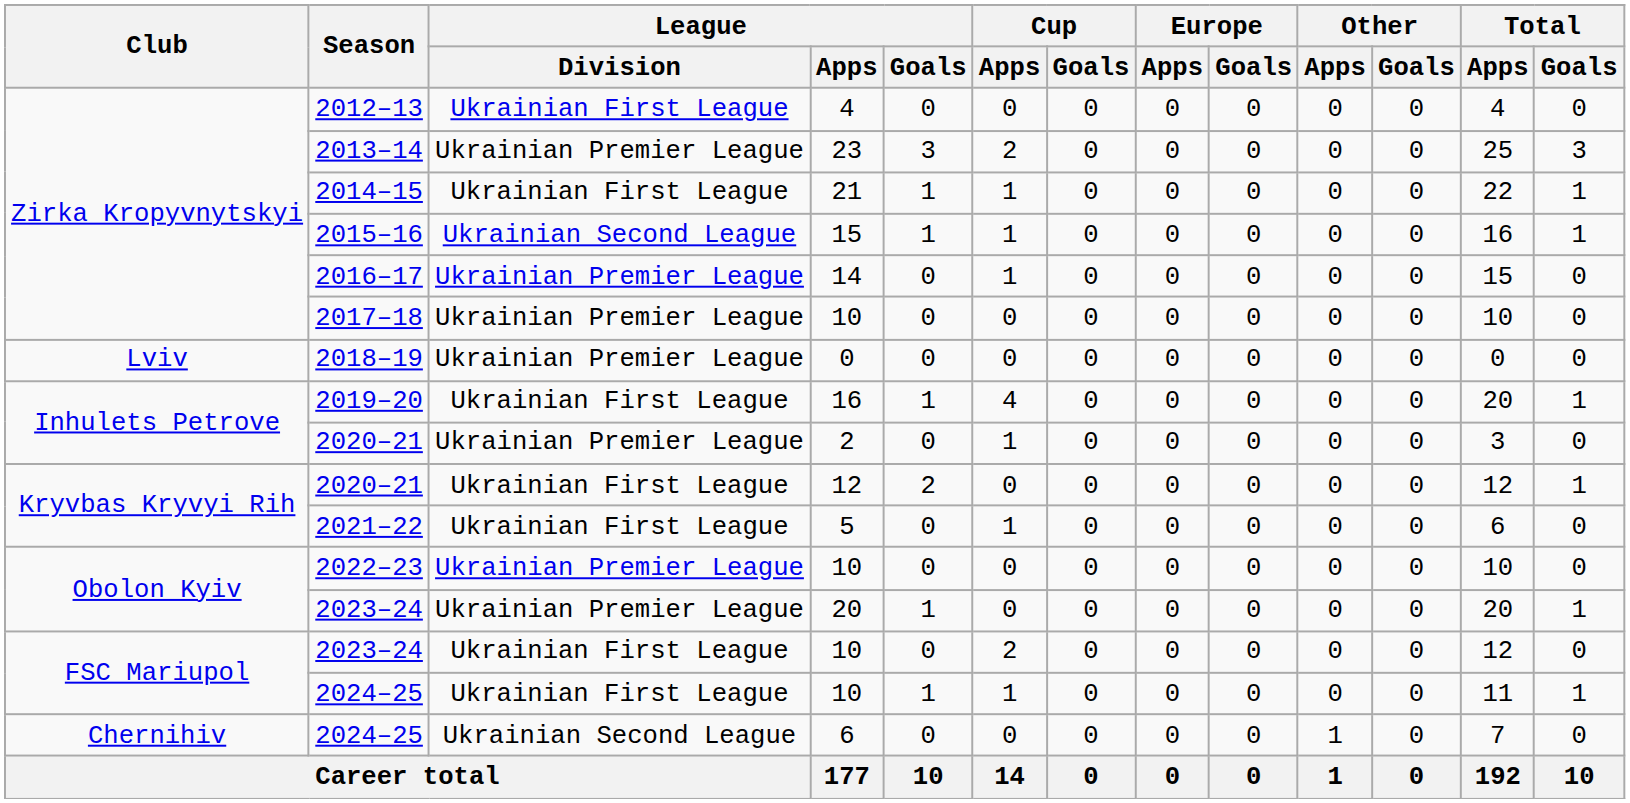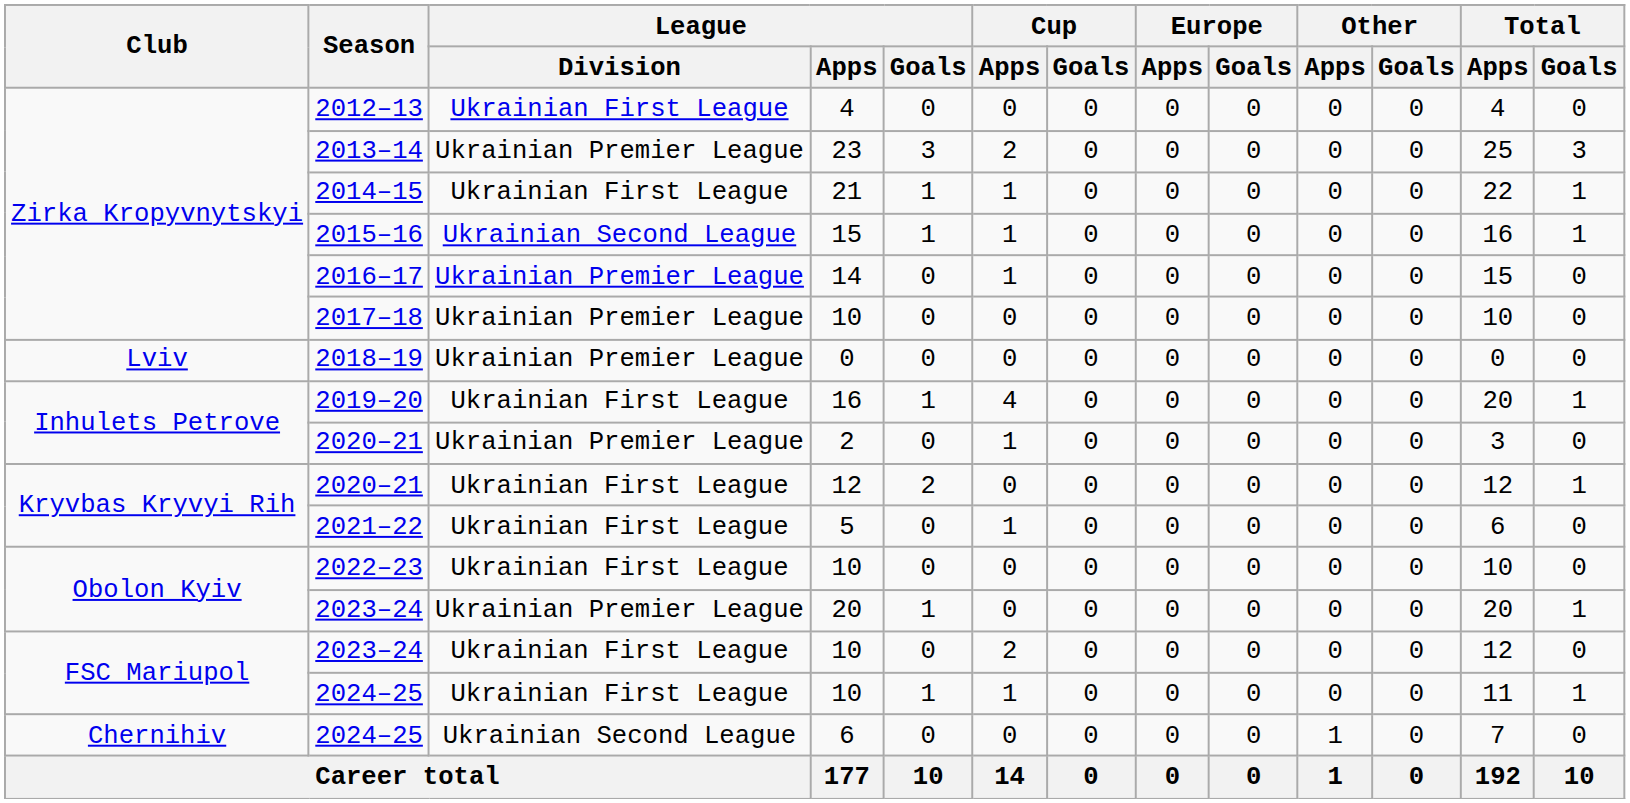2022–23 | League / Division: Ukrainian Premier League -> Ukrainian First League
